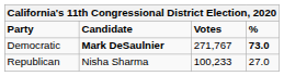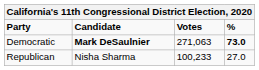Democratic | Votes: 271,767 -> 271,063
